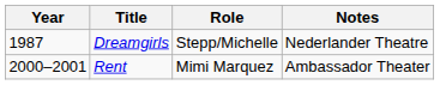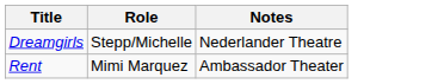- column: Year | 1987 | 2000–2001
